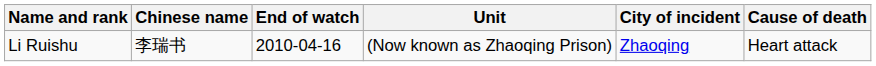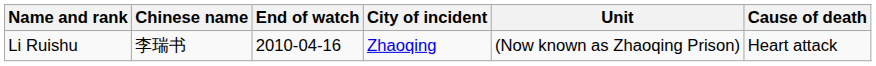columns swapped: Unit <-> City of incident
